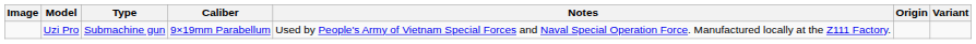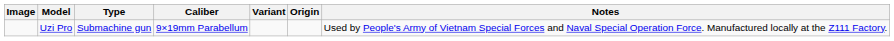columns swapped: Variant <-> Notes
